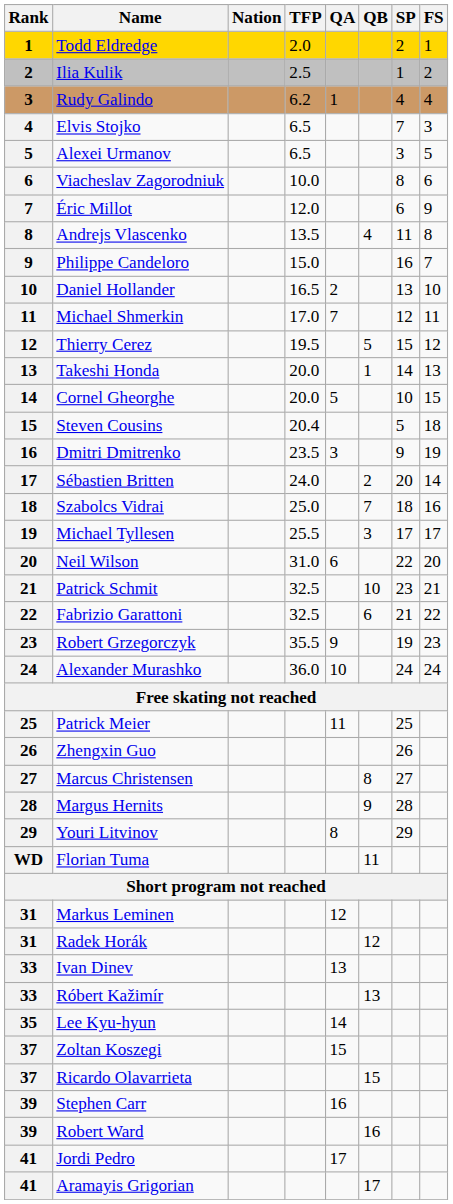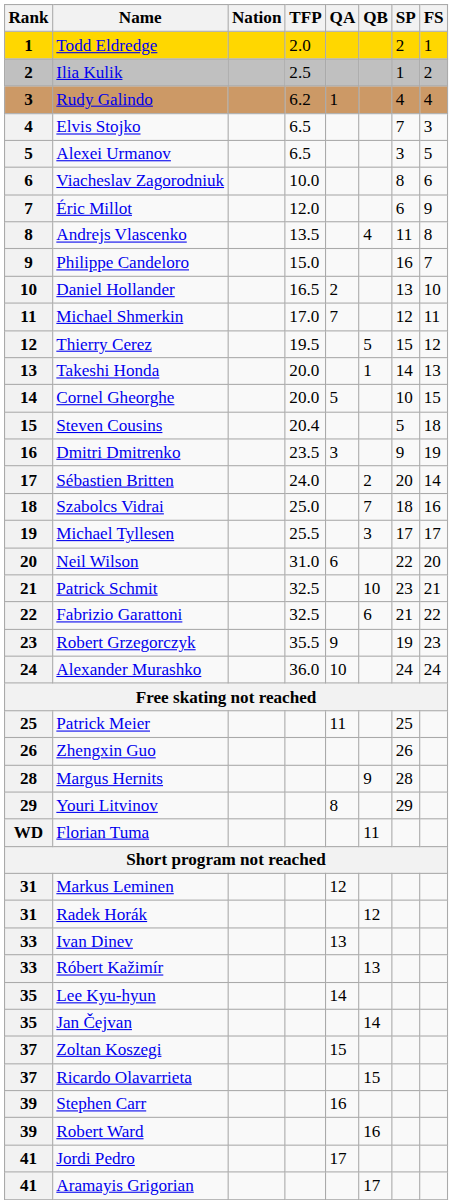- row: 27 | Marcus Christensen | 8 | 27
+ row: 35 | Jan Čejvan | 14
